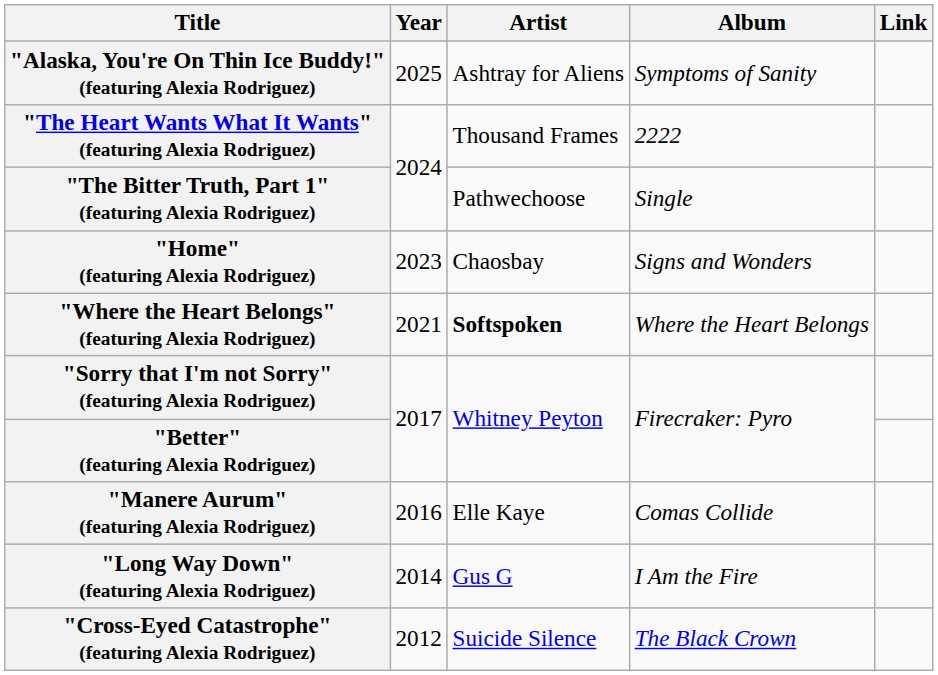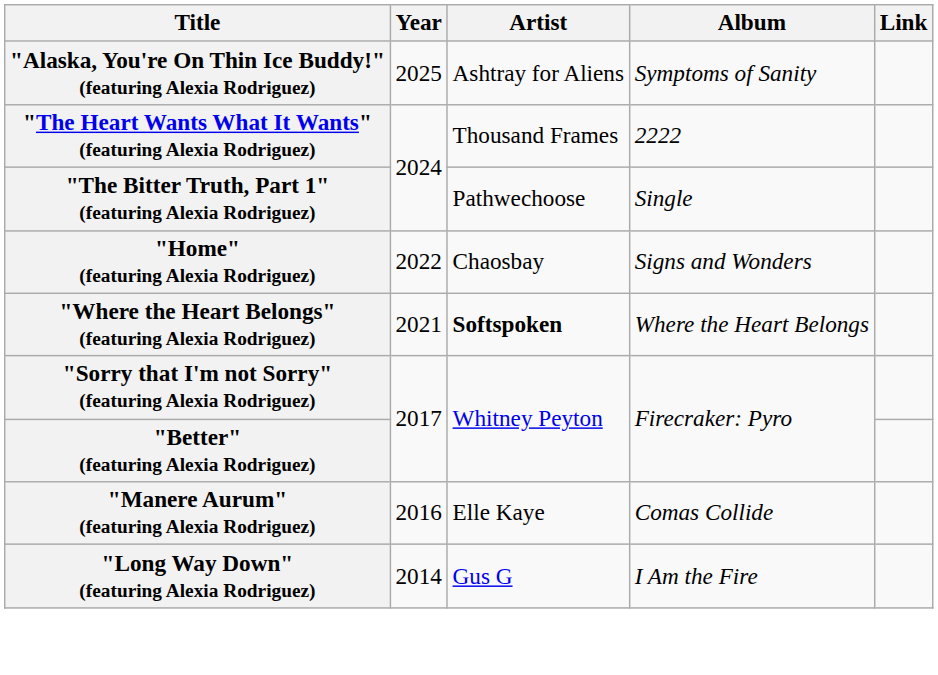"Home" (featuring Alexia Rodriguez) | Year: 2023 -> 2022
- row: "Cross-Eyed Catastrophe" (featuring Alexia Rodriguez) | 2012 | Suicide Silence | The Black Crown
